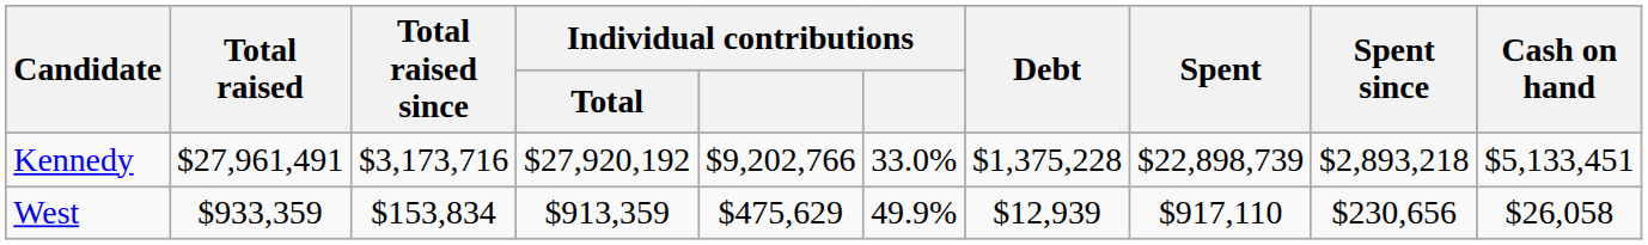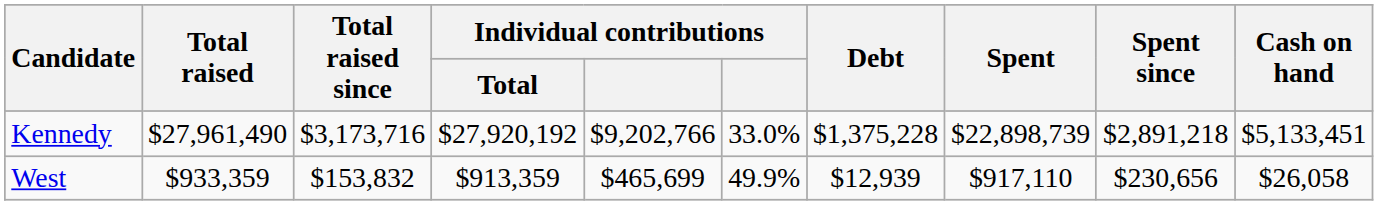Kennedy | Total raised: $27,961,491 -> $27,961,490
Kennedy | Spent since: $2,893,218 -> $2,891,218
West | Total raised since: $153,834 -> $153,832
West | column 5: $475,629 -> $465,699
